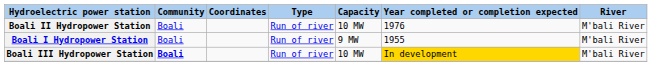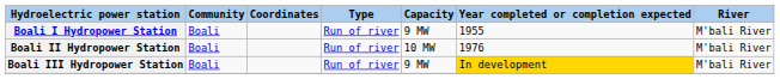rows swapped: Boali I Hydropower Station <-> Boali II Hydropower Station
Boali III Hydropower Station | Community: bold -> normal
Boali III Hydropower Station | Capacity: 10 MW -> 9 MW
